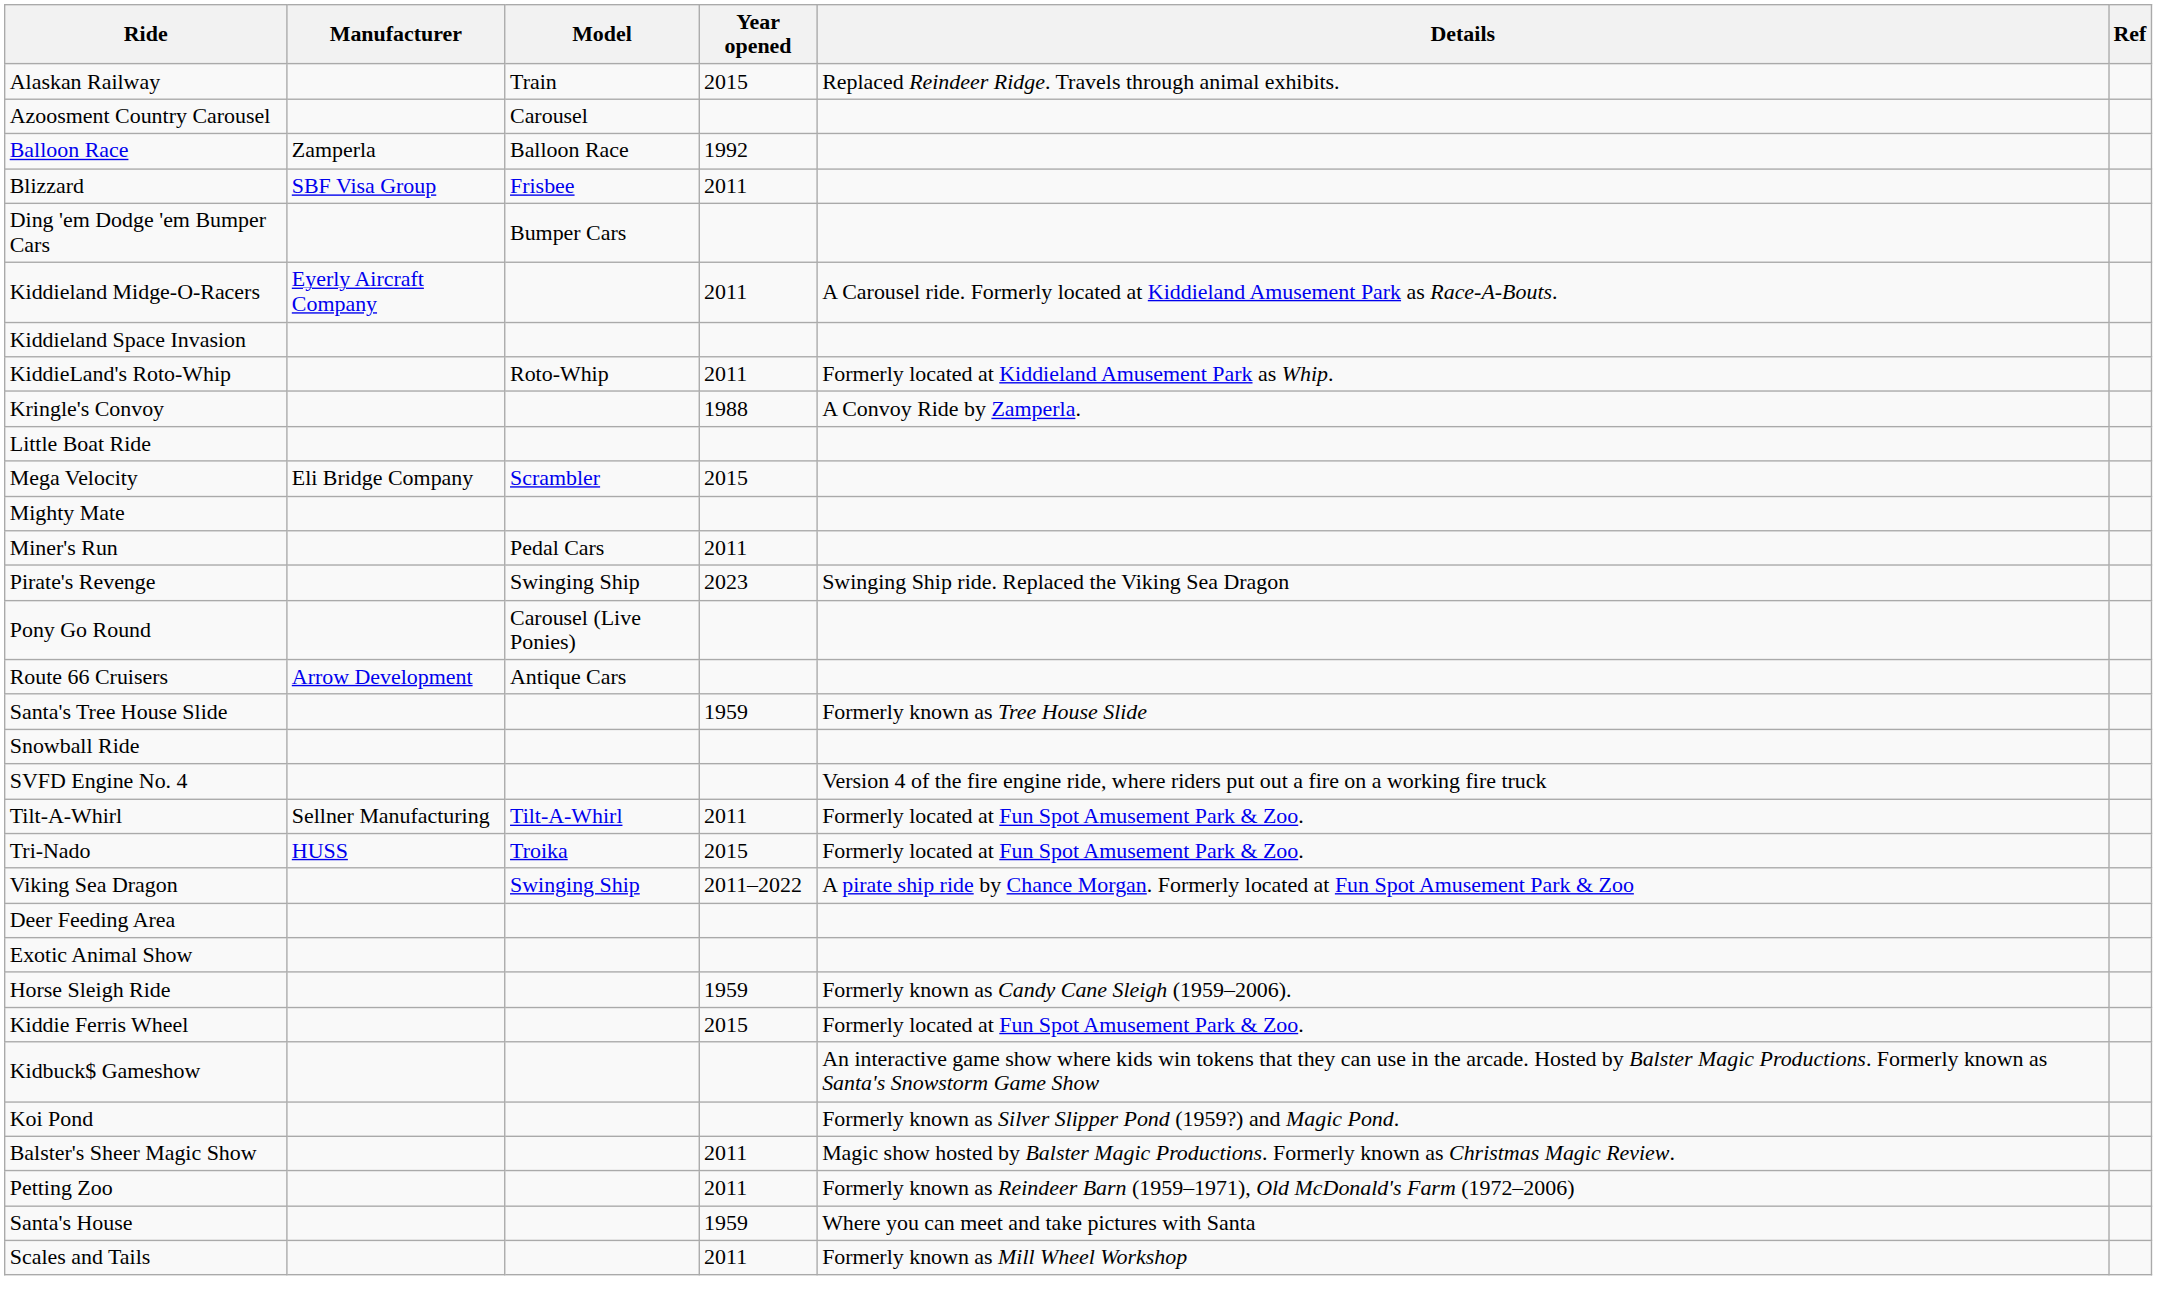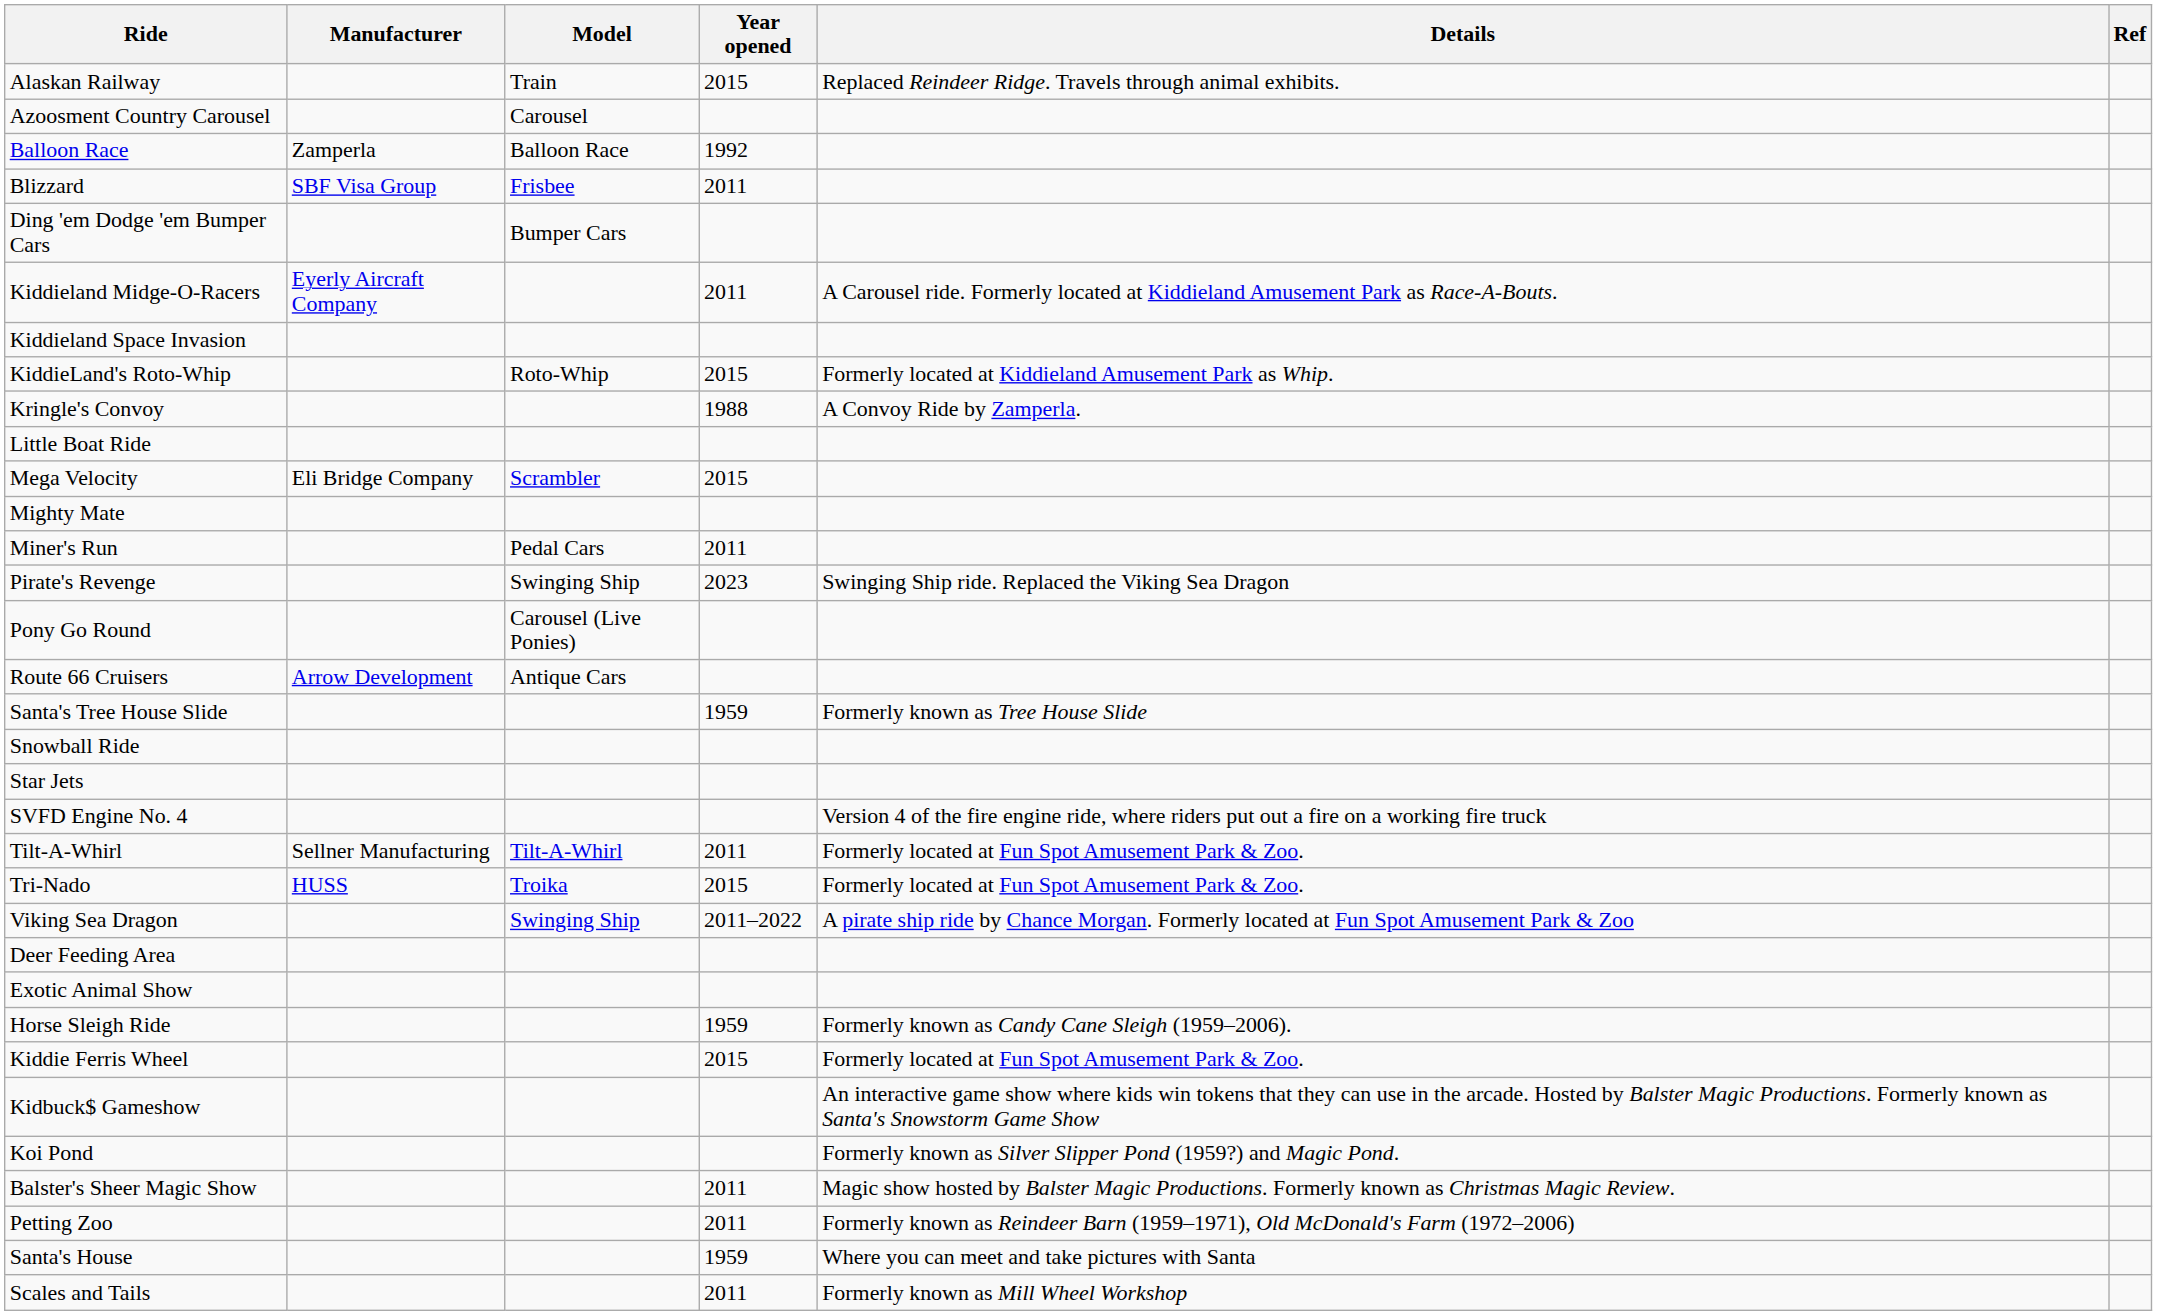KiddieLand's Roto-Whip | Year opened: 2011 -> 2015
+ row: Star Jets
